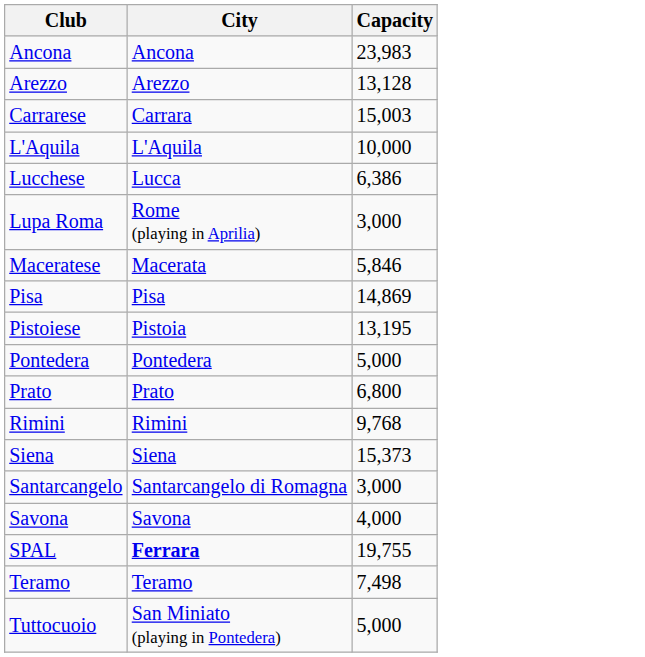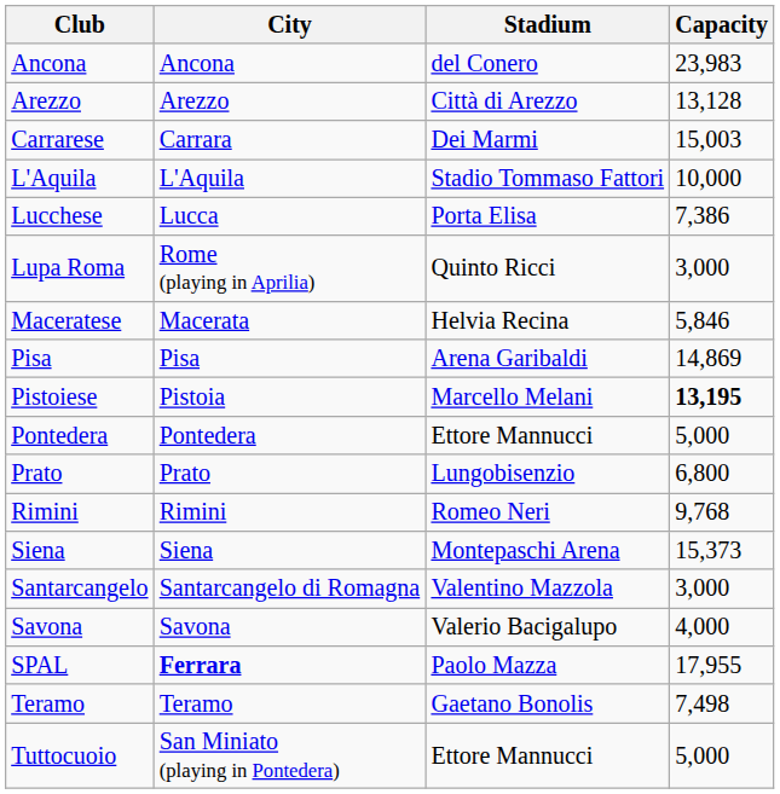+ column: Stadium | del Conero | Città di Arezzo | Dei Marmi | Stadio Tommaso Fattori | Porta Elisa | Quinto Ricci | Helvia Recina | Arena Garibaldi | Marcello Melani | Ettore Mannucci | Lungobisenzio | Romeo Neri | Montepaschi Arena | Valentino Mazzola | Valerio Bacigalupo | Paolo Mazza | Gaetano Bonolis | Ettore Mannucci
Lucchese | Capacity: 6,386 -> 7,386
Pistoiese | Capacity: normal -> bold
SPAL | Capacity: 19,755 -> 17,955
